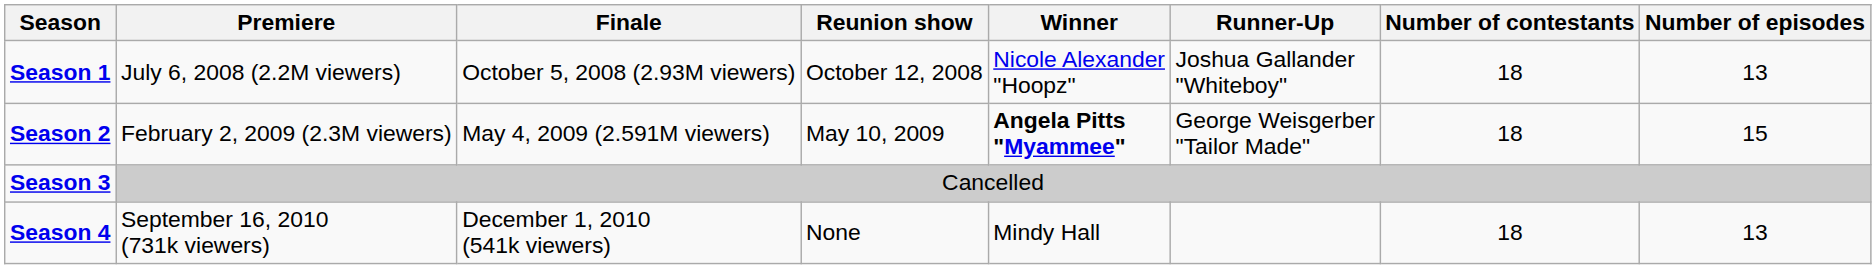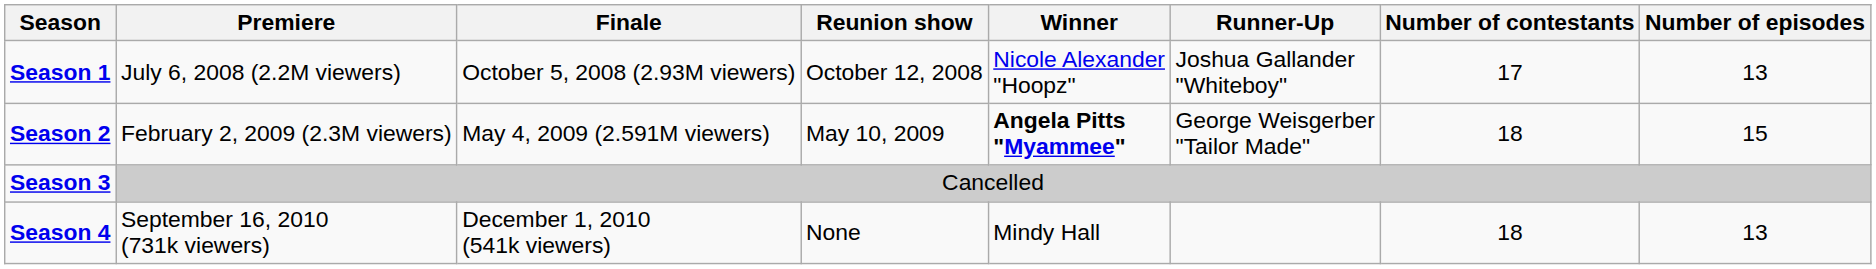Season 1 | Number of contestants: 18 -> 17
